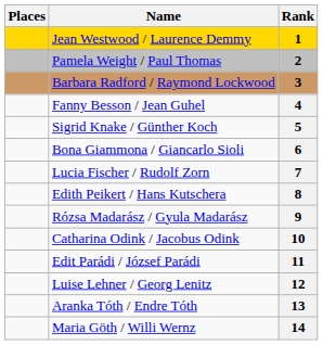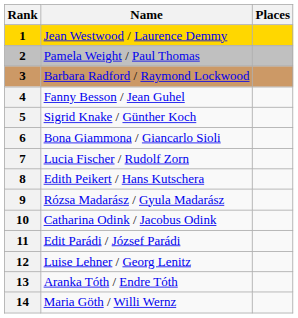columns swapped: Rank <-> Places
